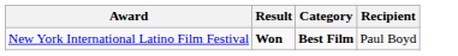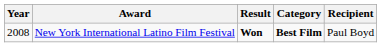+ column: Year | 2008
